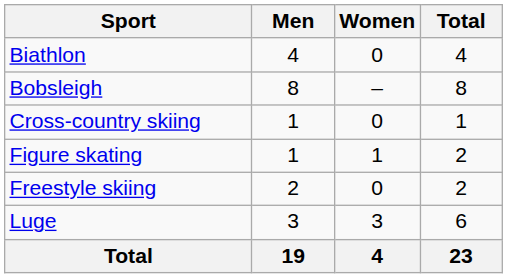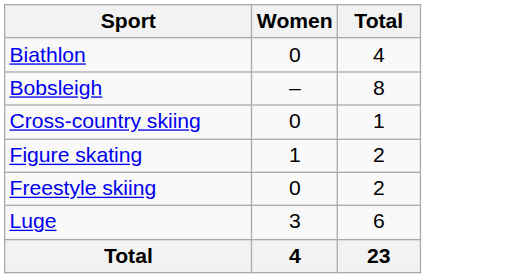- column: Men | 4 | 8 | 1 | 1 | 2 | 3 | 19
